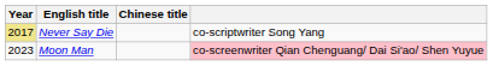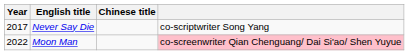Never Say Die | Year: khaki background -> no background
Moon Man | Year: 2023 -> 2022
